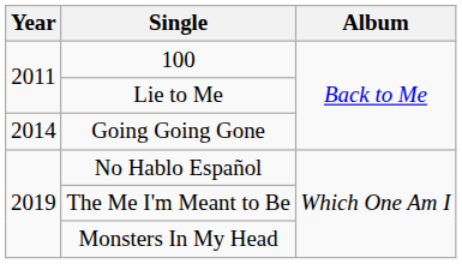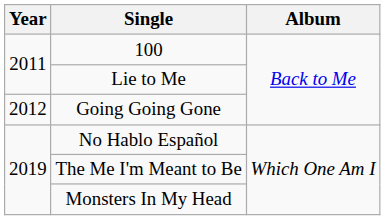Going Going Gone | Year: 2014 -> 2012
